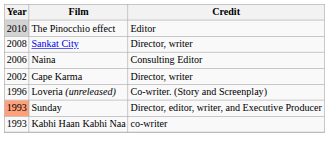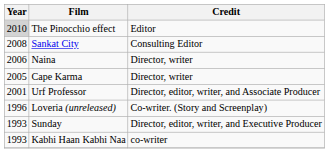Sankat City | Credit: Director, writer -> Consulting Editor
Naina | Credit: Consulting Editor -> Director, writer
Cape Karma | Year: 2002 -> 2005
+ row: 2001 | Urf Professor | Director, editor, writer, and Associate Producer
Sunday | Year: lightsalmon background -> no background
